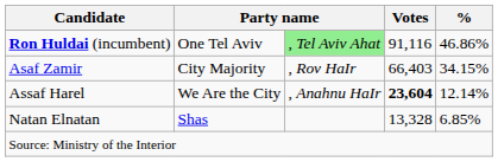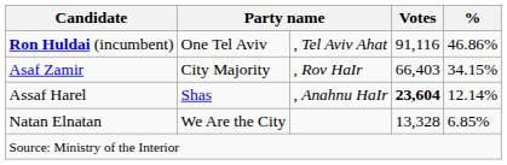Ron Huldai (incumbent) | column 3: lightgreen background -> no background
Assaf Harel | column 2: We Are the City -> Shas
Natan Elnatan | column 2: Shas -> We Are the City
